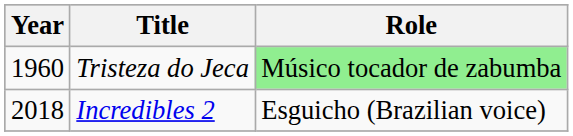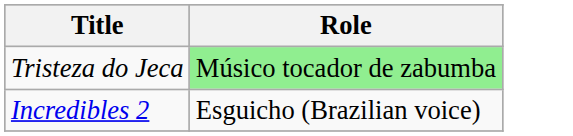- column: Year | 1960 | 2018
